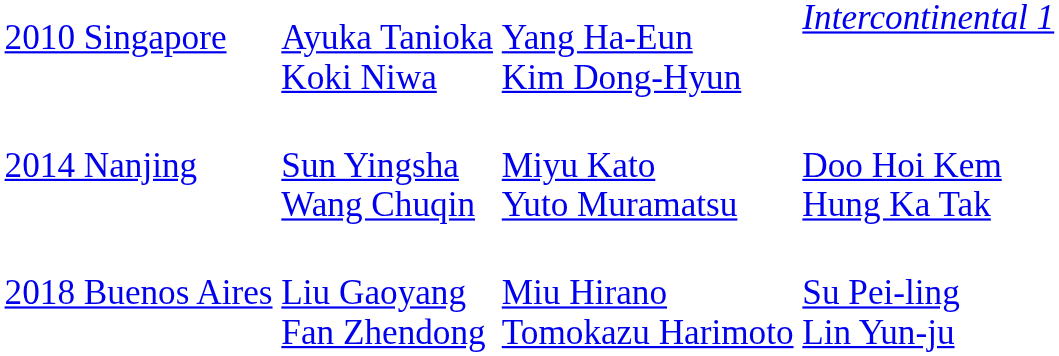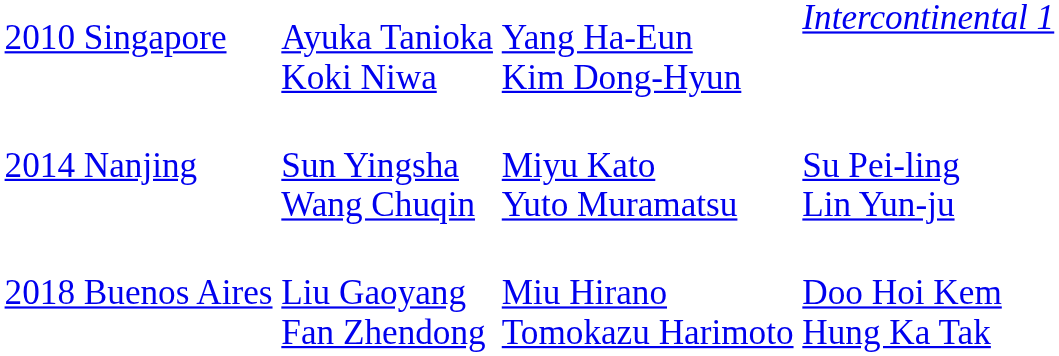2014 Nanjing | column 4: Doo Hoi Kem Hung Ka Tak -> Su Pei-ling Lin Yun-ju
2018 Buenos Aires | column 4: Su Pei-ling Lin Yun-ju -> Doo Hoi Kem Hung Ka Tak
